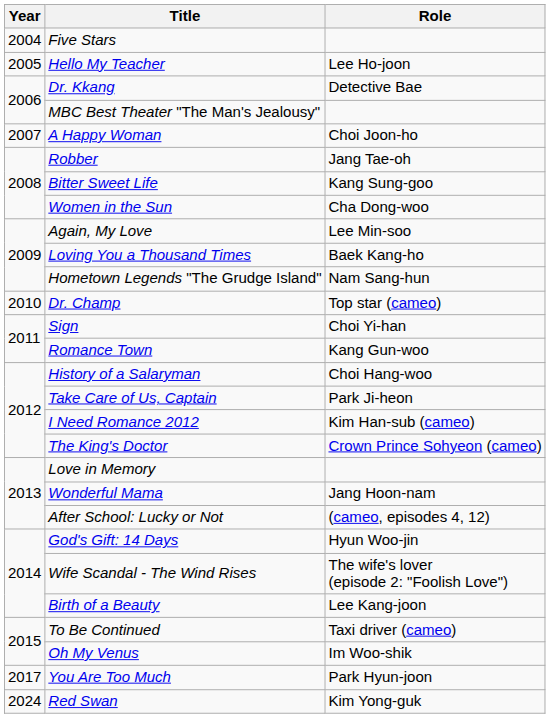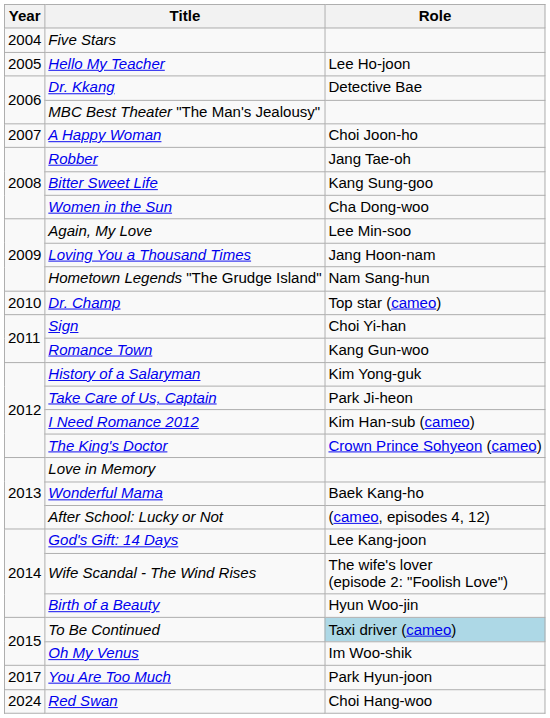Loving You a Thousand Times | Role: Baek Kang-ho -> Jang Hoon-nam
History of a Salaryman | Role: Choi Hang-woo -> Kim Yong-guk
Wonderful Mama | Role: Jang Hoon-nam -> Baek Kang-ho
God's Gift: 14 Days | Role: Hyun Woo-jin -> Lee Kang-joon
Birth of a Beauty | Role: Lee Kang-joon -> Hyun Woo-jin
To Be Continued | Role: no background -> lightblue background
Red Swan | Role: Kim Yong-guk -> Choi Hang-woo
